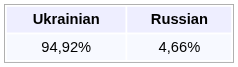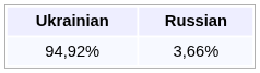94,92% | Russian: 4,66% -> 3,66%
